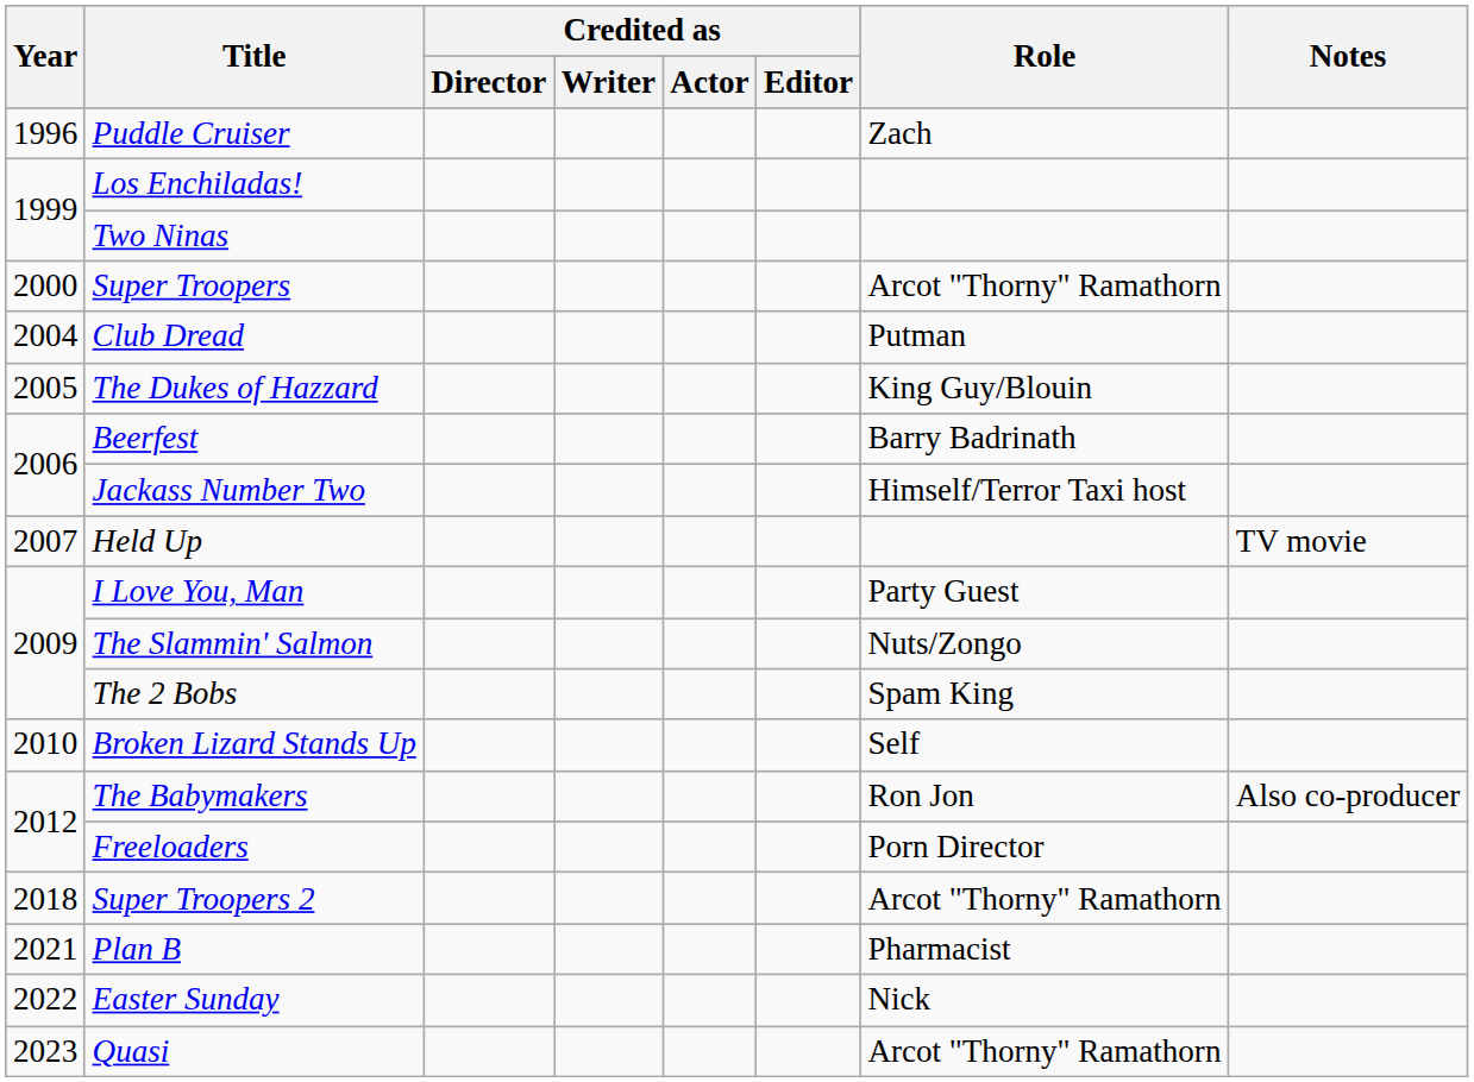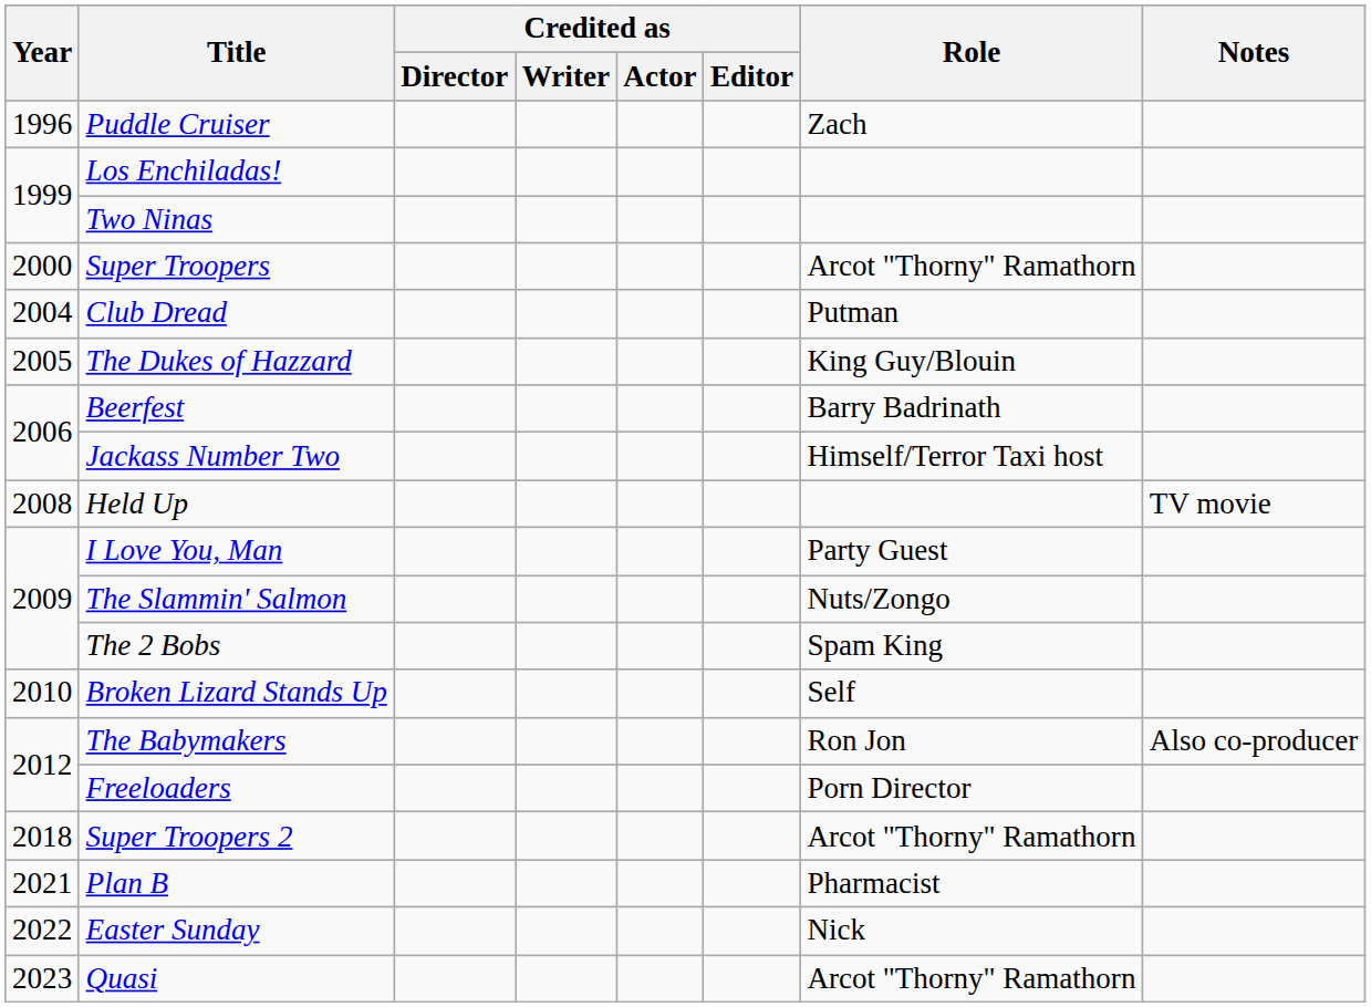Held Up | Year: 2007 -> 2008
